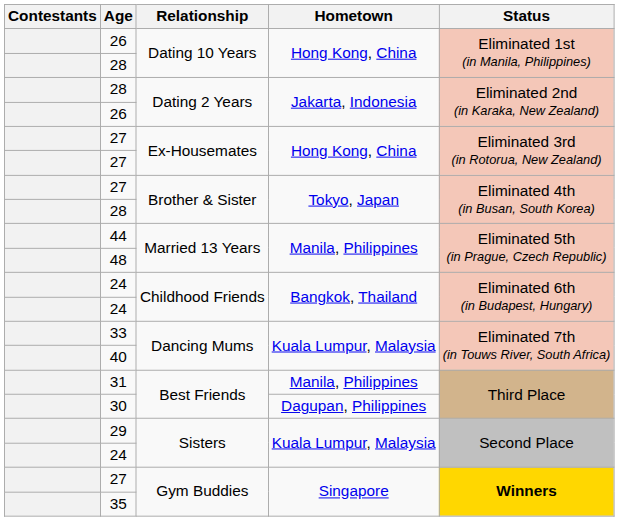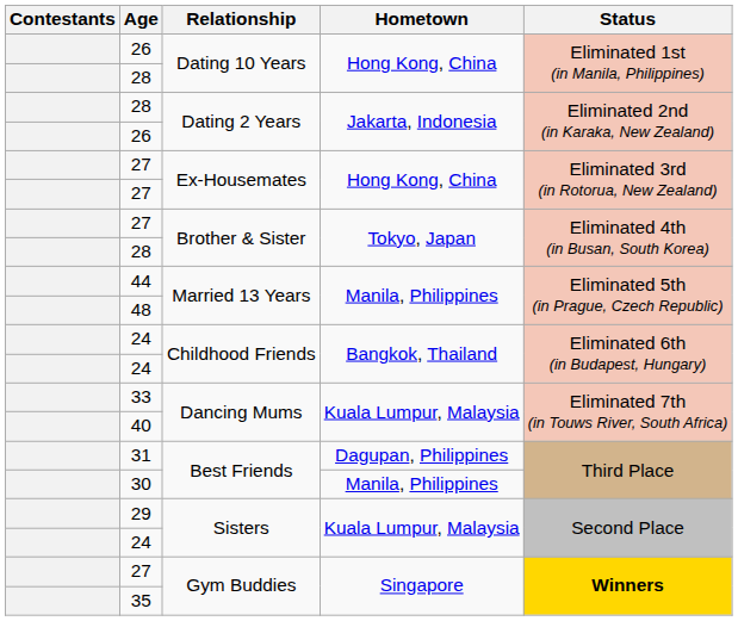31 | Hometown: Manila, Philippines -> Dagupan, Philippines
30 | Hometown: Dagupan, Philippines -> Manila, Philippines
